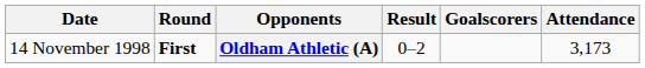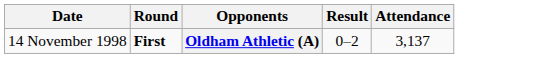- column: Goalscorers
Oldham Athletic (A) | Attendance: 3,173 -> 3,137
